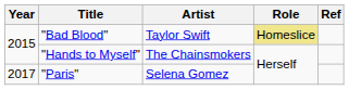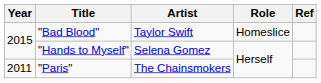"Bad Blood" | Role: khaki background -> no background
"Hands to Myself" | Artist: The Chainsmokers -> Selena Gomez
"Paris" | Year: 2017 -> 2011
"Paris" | Artist: Selena Gomez -> The Chainsmokers
